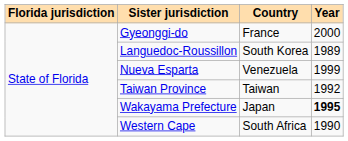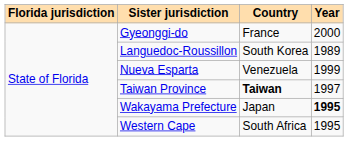Taiwan Province | Country: normal -> bold
Taiwan Province | Year: 1992 -> 1997
Western Cape | Year: 1990 -> 1995
